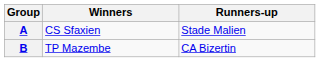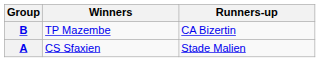rows swapped: A <-> B
